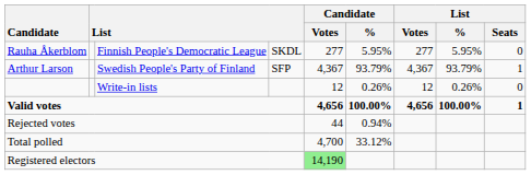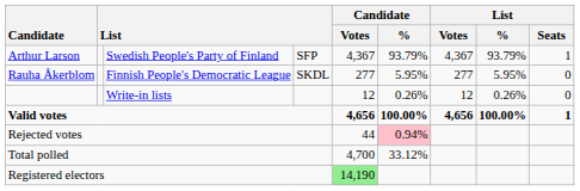rows swapped: Arthur Larson <-> Rauha Åkerblom
Rejected votes | Candidate / %: no background -> pink background
